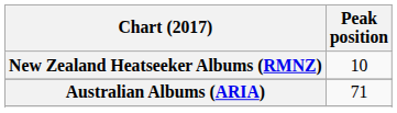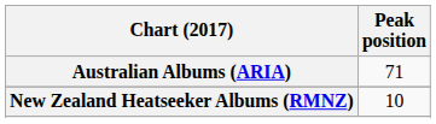rows swapped: Australian Albums (ARIA) <-> New Zealand Heatseeker Albums (RMNZ)
